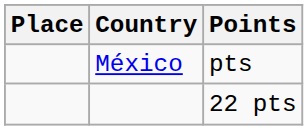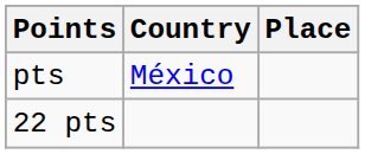columns swapped: Place <-> Points
